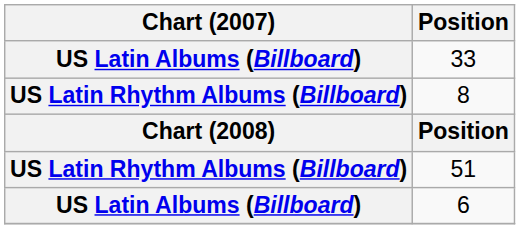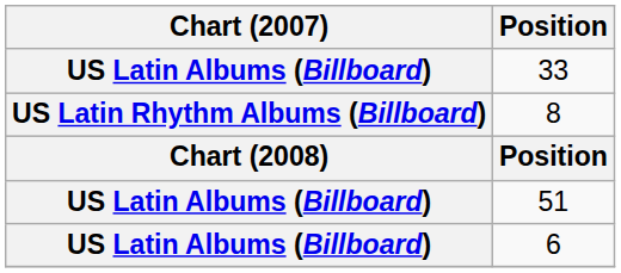51 | Chart (2007): US Latin Rhythm Albums (Billboard) -> US Latin Albums (Billboard)
